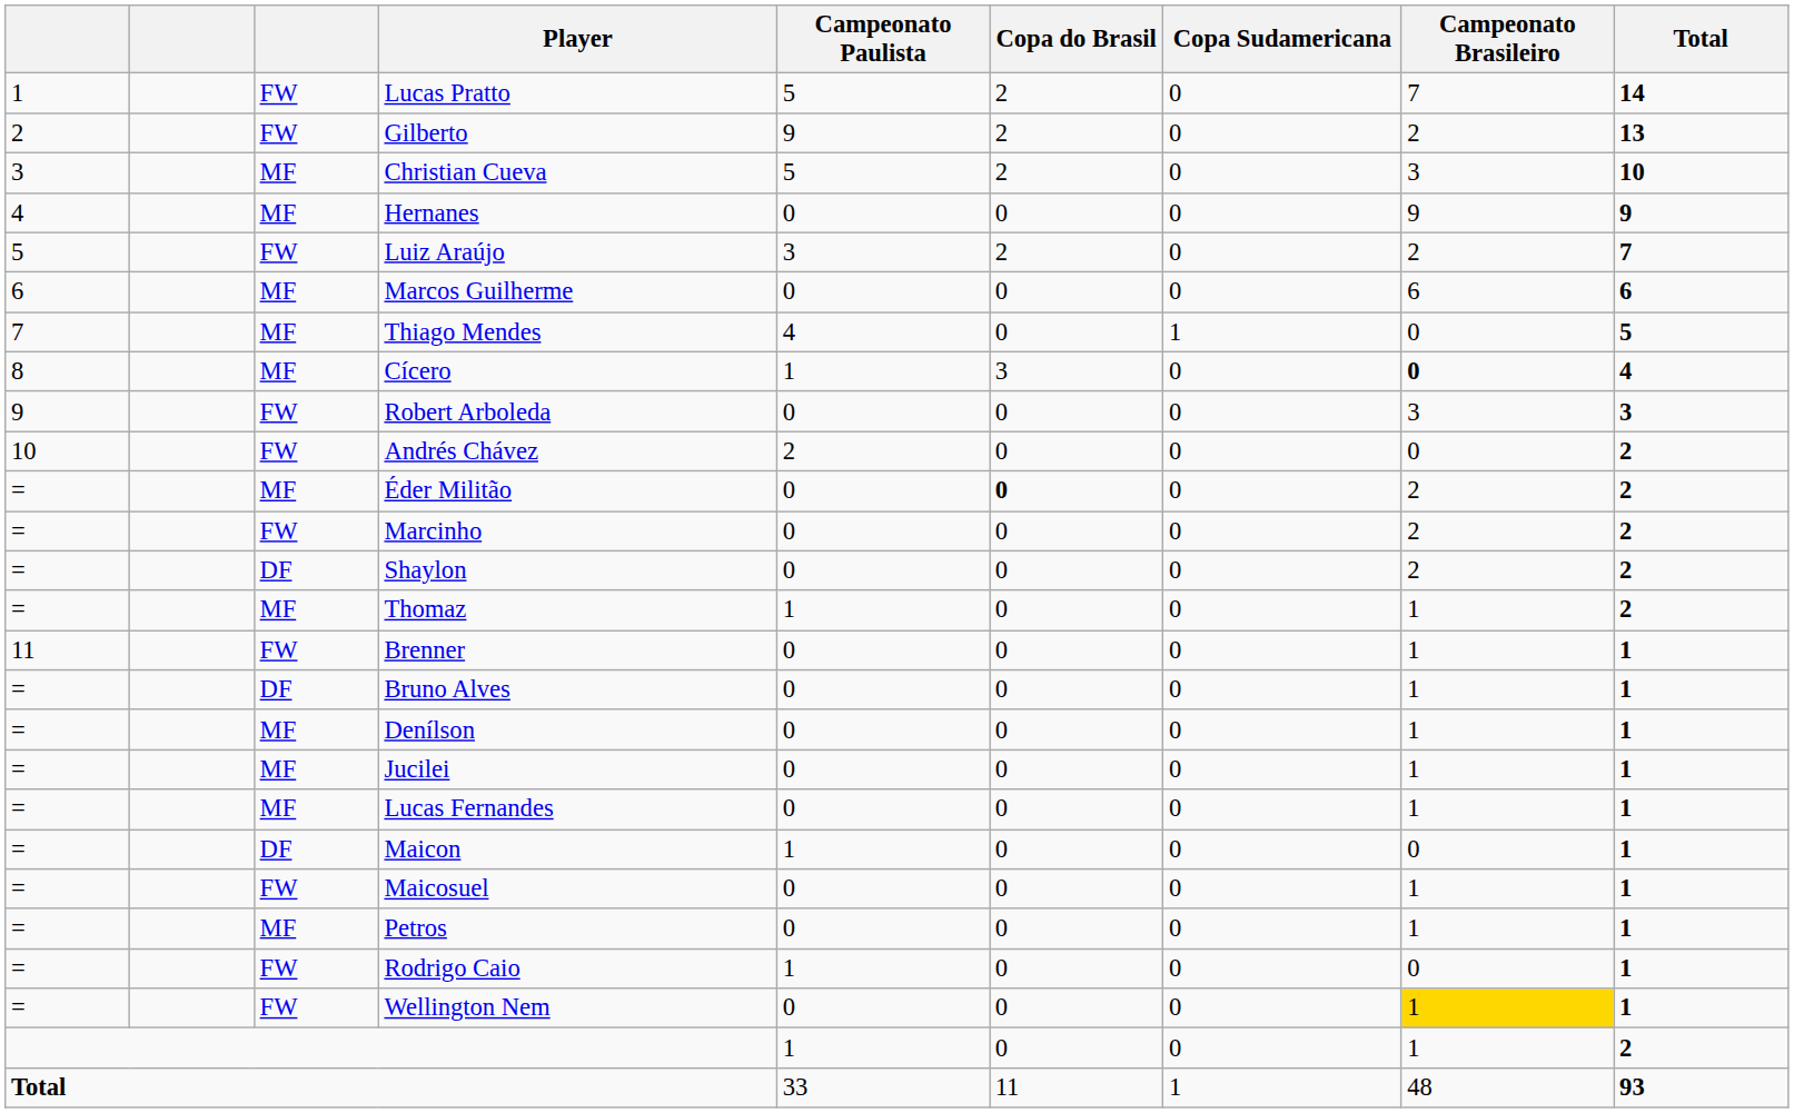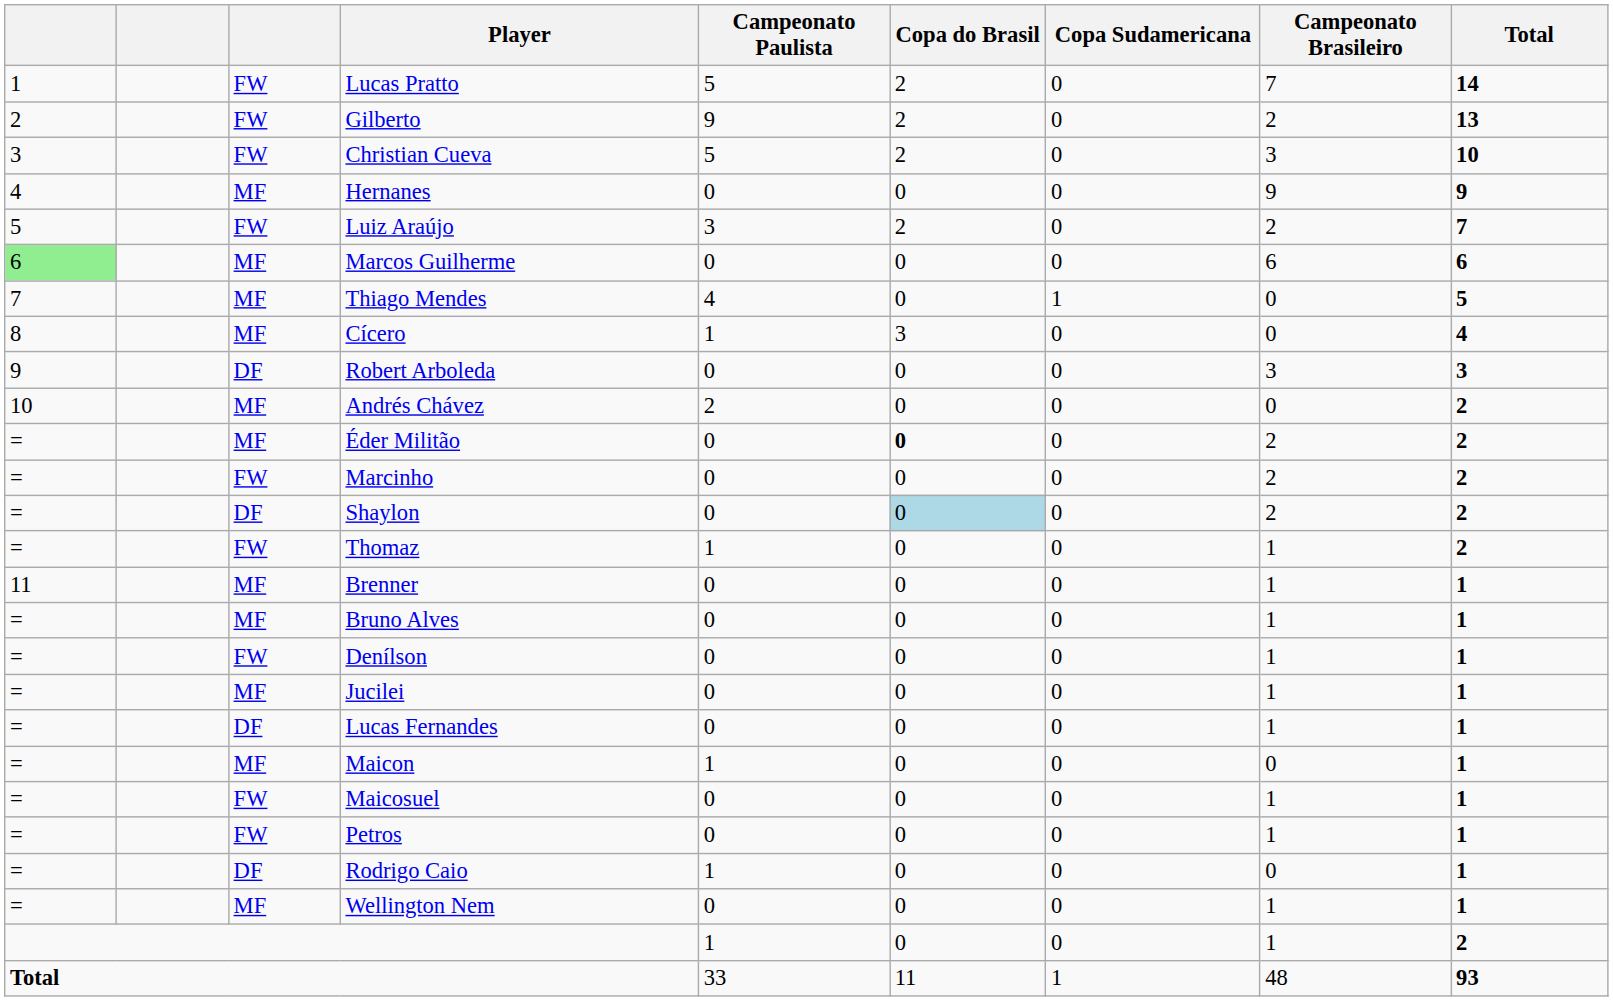Christian Cueva | column 3: MF -> FW
Marcos Guilherme | column 1: no background -> lightgreen background
Cícero | Campeonato Brasileiro: bold -> normal
Robert Arboleda | column 3: FW -> DF
Andrés Chávez | column 3: FW -> MF
Shaylon | Copa do Brasil: no background -> lightblue background
Thomaz | column 3: MF -> FW
Brenner | column 3: FW -> MF
Bruno Alves | column 3: DF -> MF
Denílson | column 3: MF -> FW
Lucas Fernandes | column 3: MF -> DF
Maicon | column 3: DF -> MF
Petros | column 3: MF -> FW
Rodrigo Caio | column 3: FW -> DF
Wellington Nem | column 3: FW -> MF
Wellington Nem | Campeonato Brasileiro: gold background -> no background
